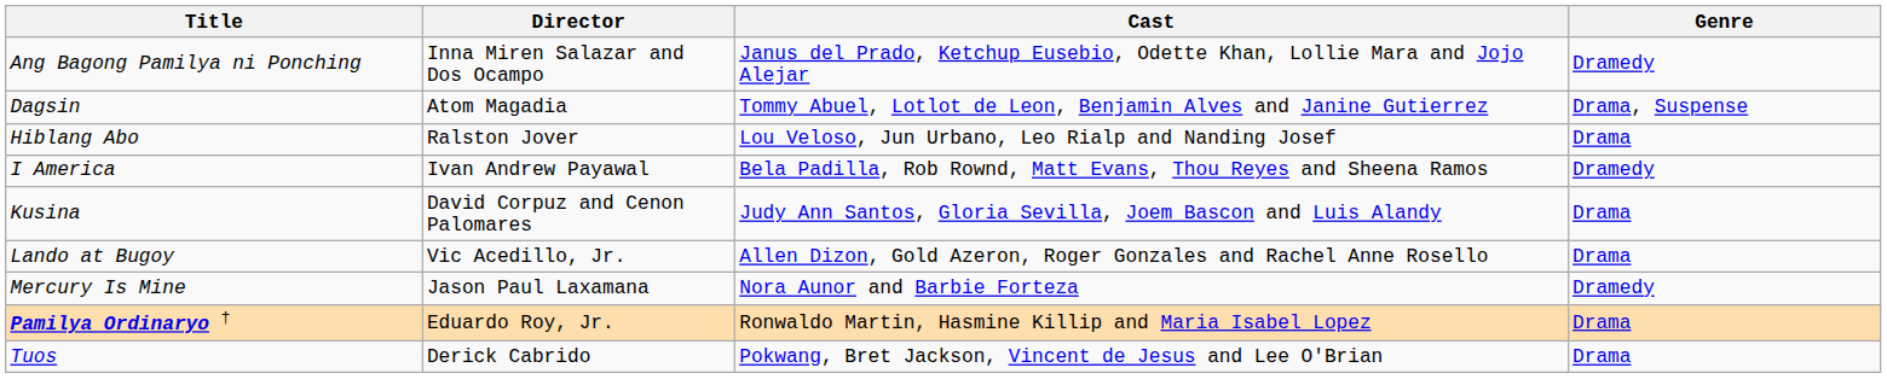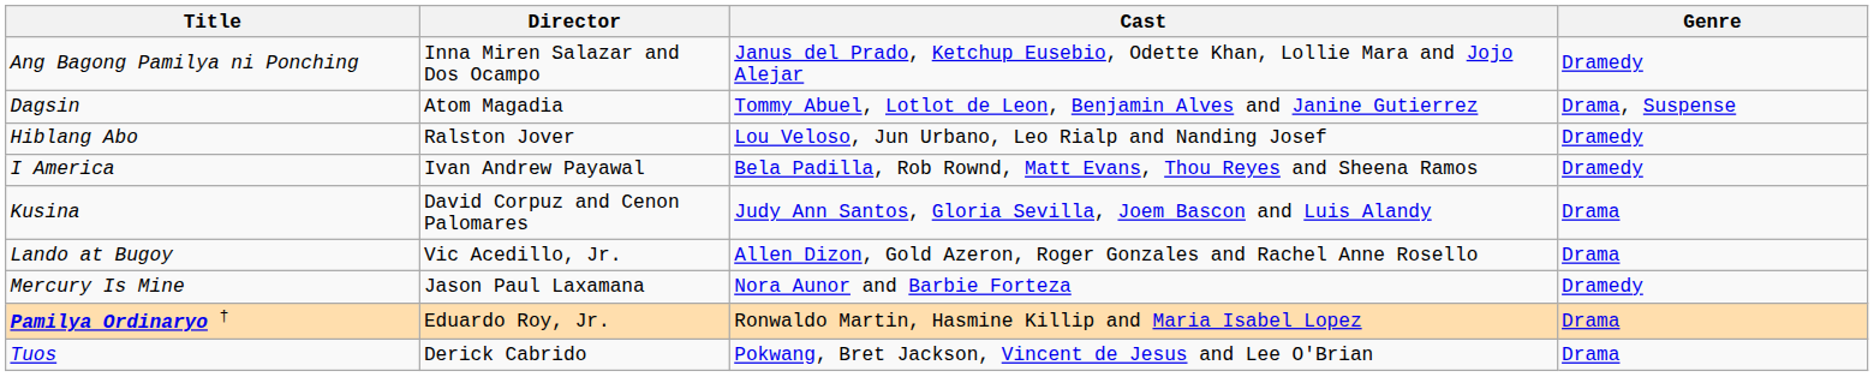Hiblang Abo | Genre: Drama -> Dramedy
